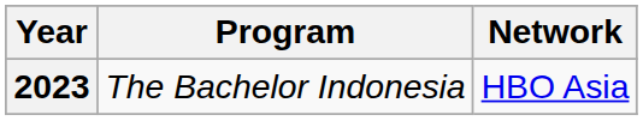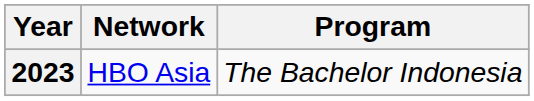columns swapped: Program <-> Network
